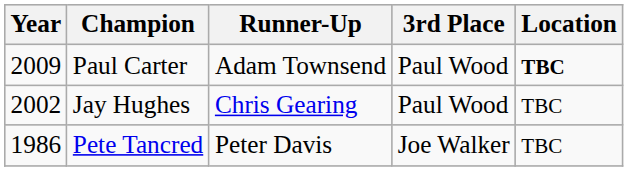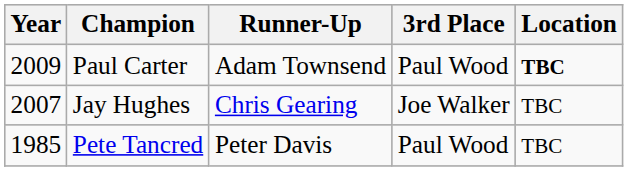Jay Hughes | Year: 2002 -> 2007
Jay Hughes | 3rd Place: Paul Wood -> Joe Walker
Pete Tancred | Year: 1986 -> 1985
Pete Tancred | 3rd Place: Joe Walker -> Paul Wood
